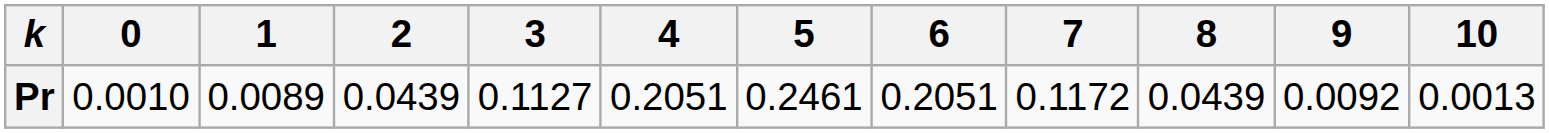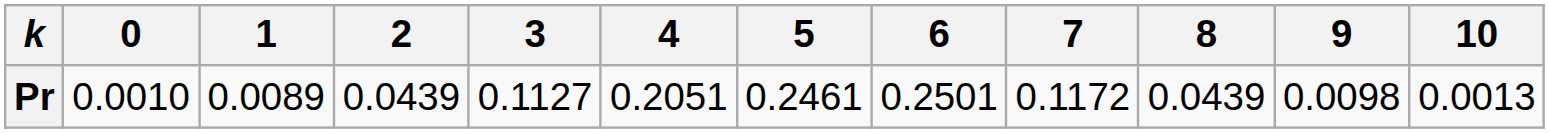Pr | 6: 0.2051 -> 0.2501
Pr | 9: 0.0092 -> 0.0098
